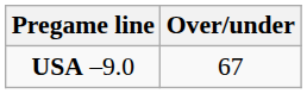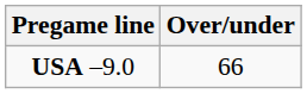USA –9.0 | Over/under: 67 -> 66
